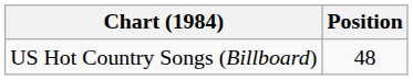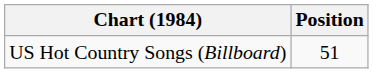US Hot Country Songs (Billboard) | Position: 48 -> 51
